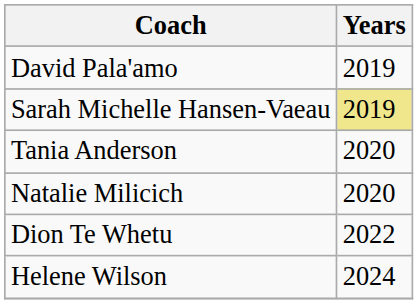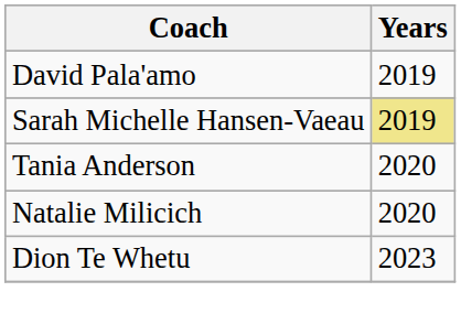Dion Te Whetu | Years: 2022 -> 2023
- row: Helene Wilson | 2024
